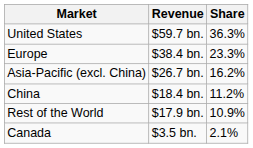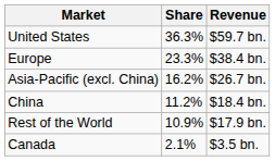columns swapped: Revenue <-> Share
